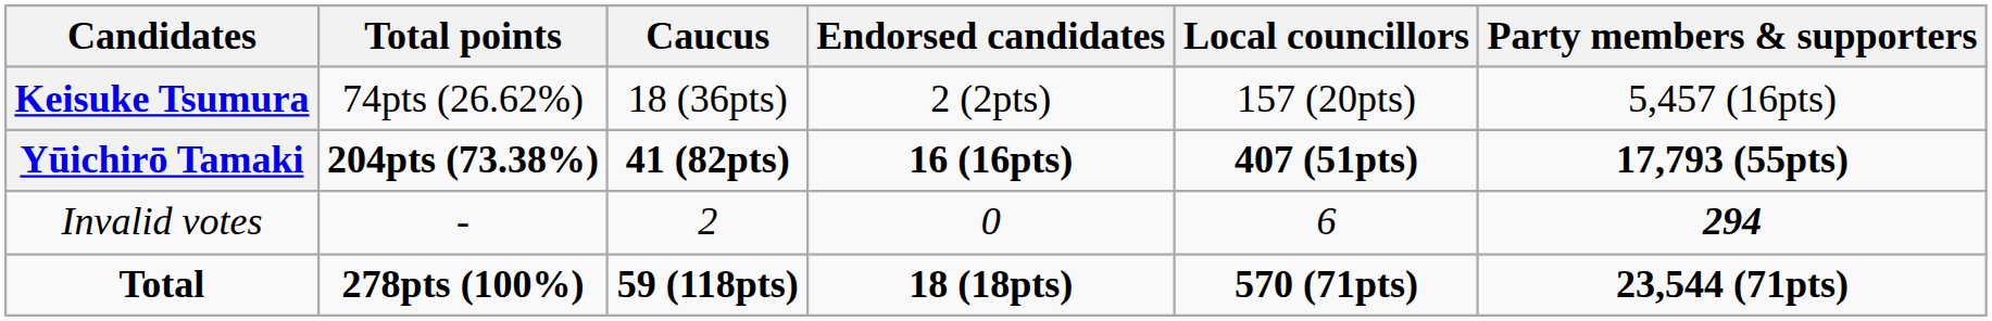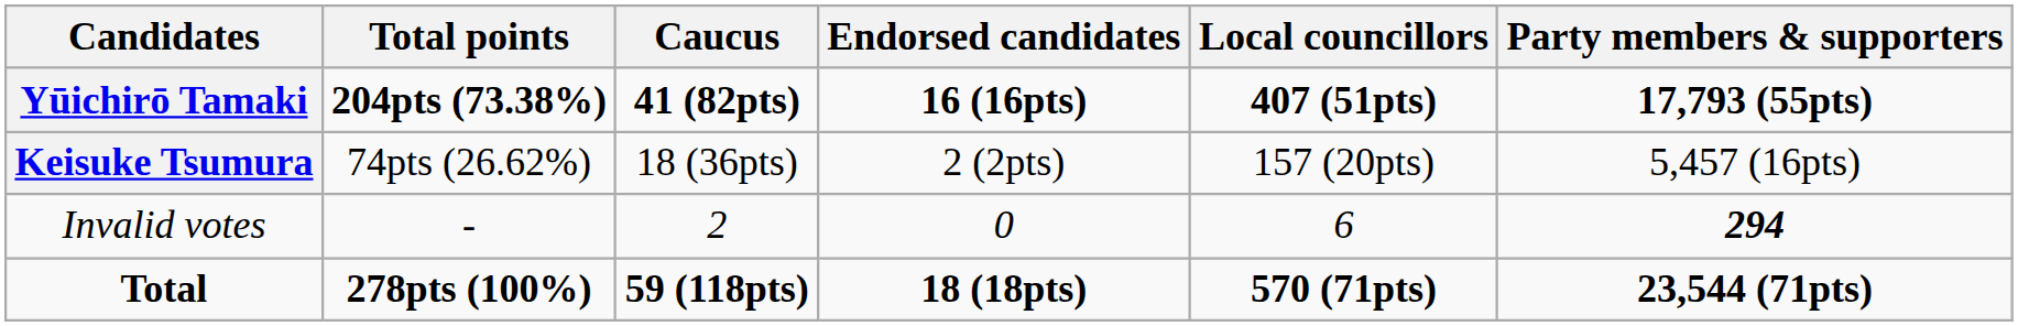rows swapped: Yūichirō Tamaki <-> Keisuke Tsumura
